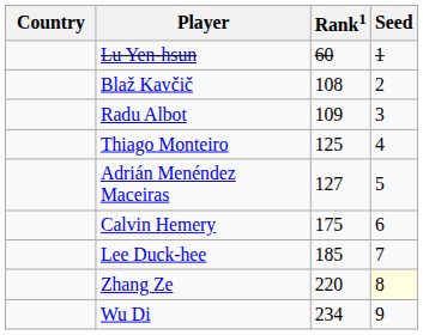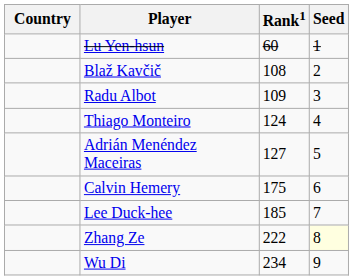Thiago Monteiro | Rank1: 125 -> 124
Zhang Ze | Rank1: 220 -> 222
